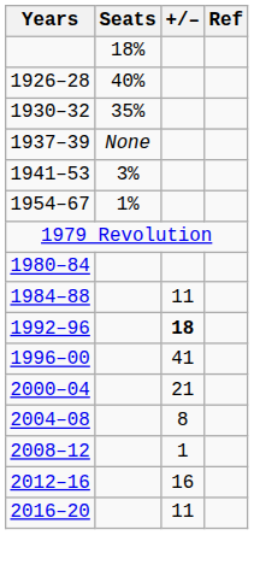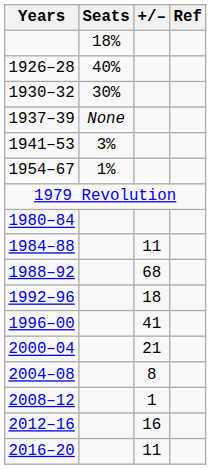1930–32 | Seats: 35% -> 30%
+ row: 1988–92 | 68
1992–96 | +/–: bold -> normal
